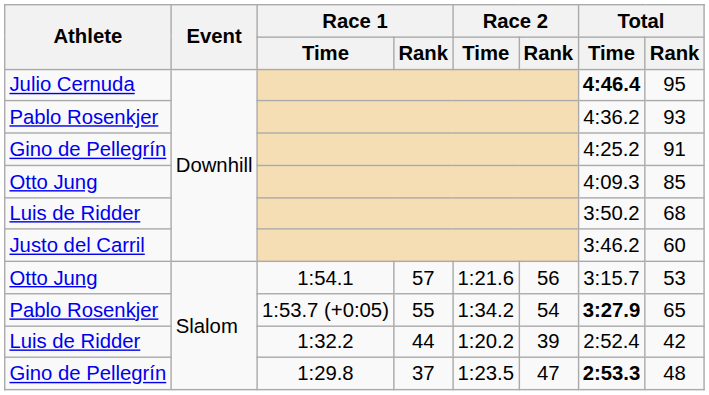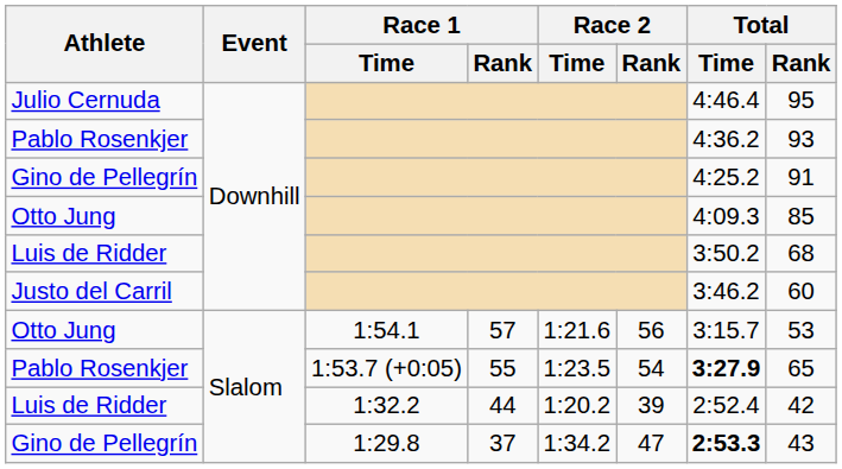Julio Cernuda | Total / Time: bold -> normal
Pablo Rosenkjer / 1:53.7 (+0:05) | Race 2 / Time: 1:34.2 -> 1:23.5
Gino de Pellegrín / 1:29.8 | Race 2 / Time: 1:23.5 -> 1:34.2
Gino de Pellegrín / 1:29.8 | Total / Rank: 48 -> 43
